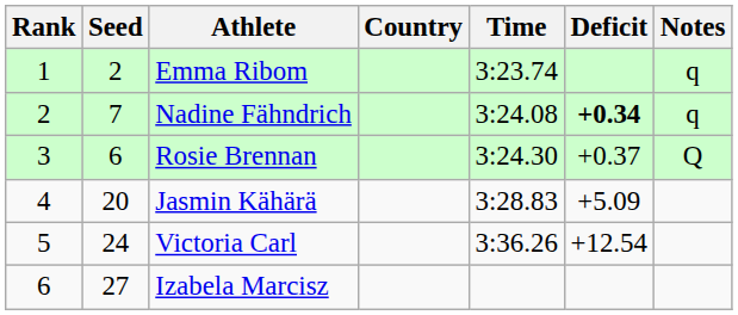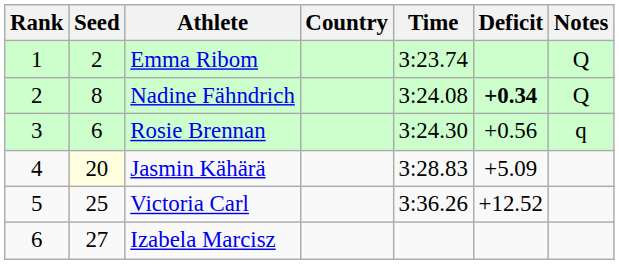Emma Ribom | Notes: q -> Q
Nadine Fähndrich | Seed: 7 -> 8
Nadine Fähndrich | Notes: q -> Q
Rosie Brennan | Deficit: +0.37 -> +0.56
Rosie Brennan | Notes: Q -> q
Jasmin Kähärä | Seed: no background -> lightyellow background
Victoria Carl | Seed: 24 -> 25
Victoria Carl | Deficit: +12.54 -> +12.52
